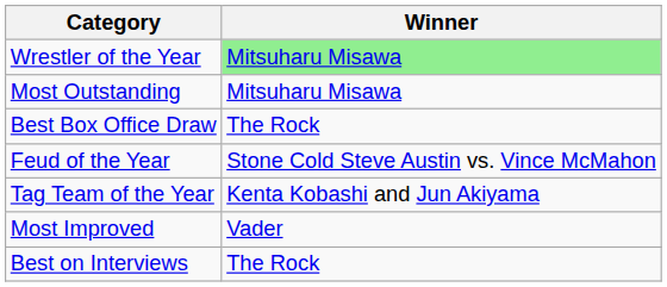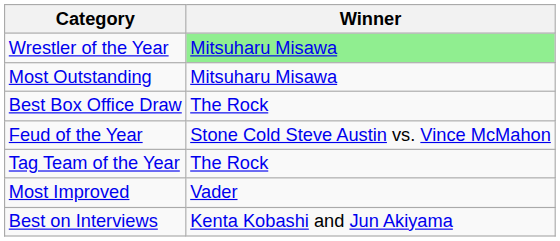Tag Team of the Year | Winner: Kenta Kobashi and Jun Akiyama -> The Rock
Best on Interviews | Winner: The Rock -> Kenta Kobashi and Jun Akiyama
